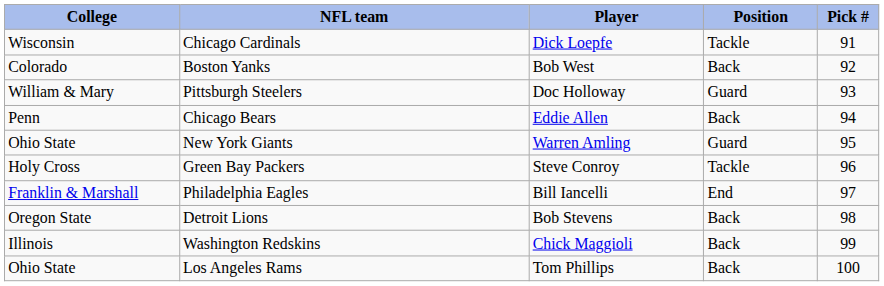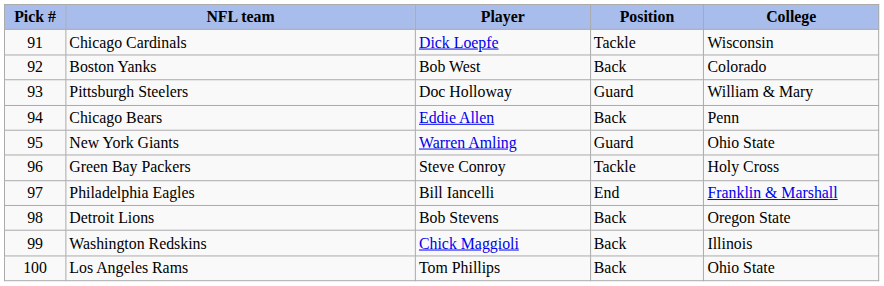columns swapped: Pick # <-> College
